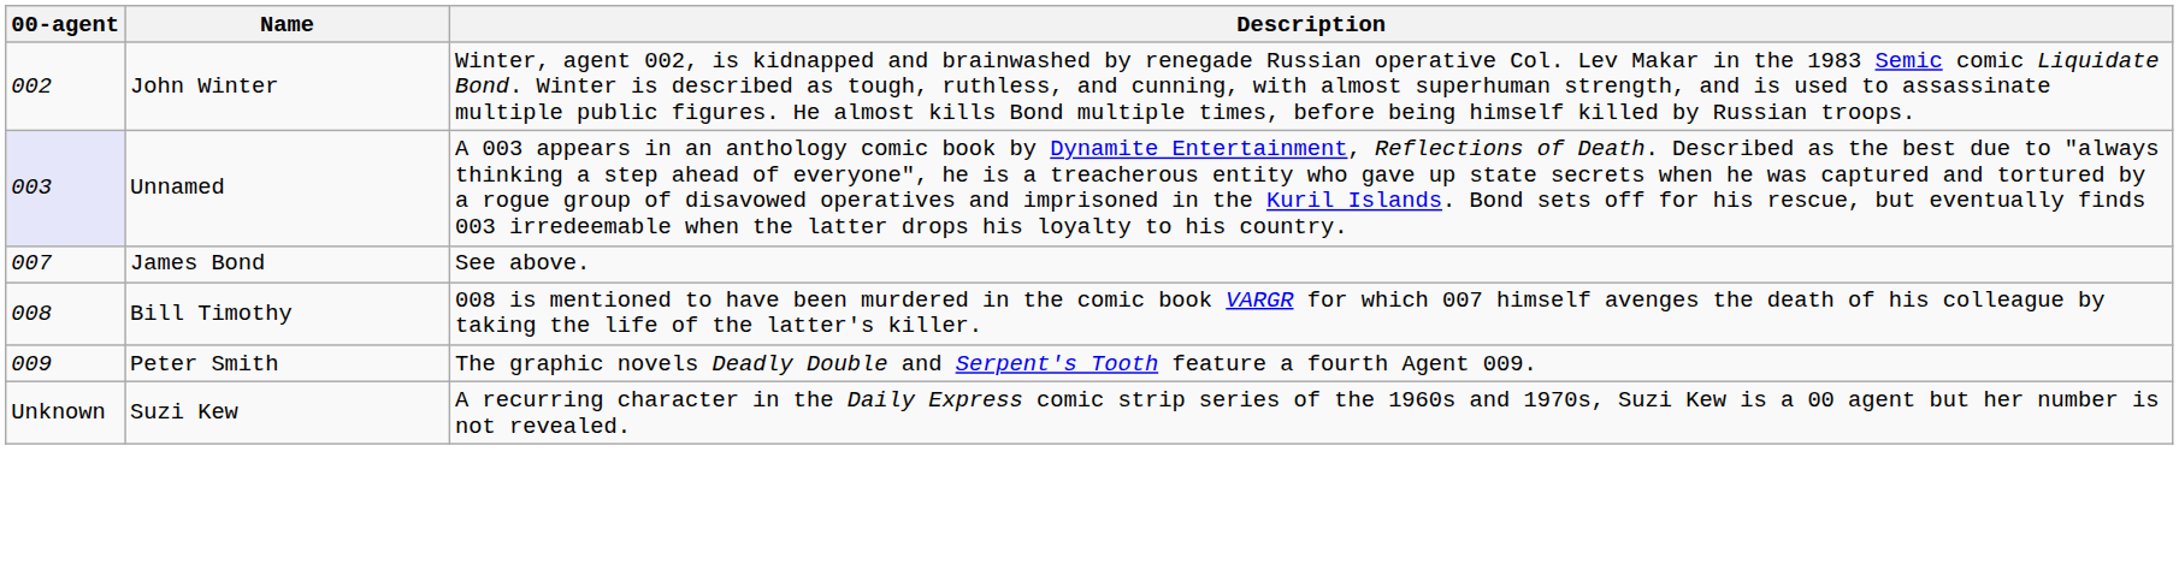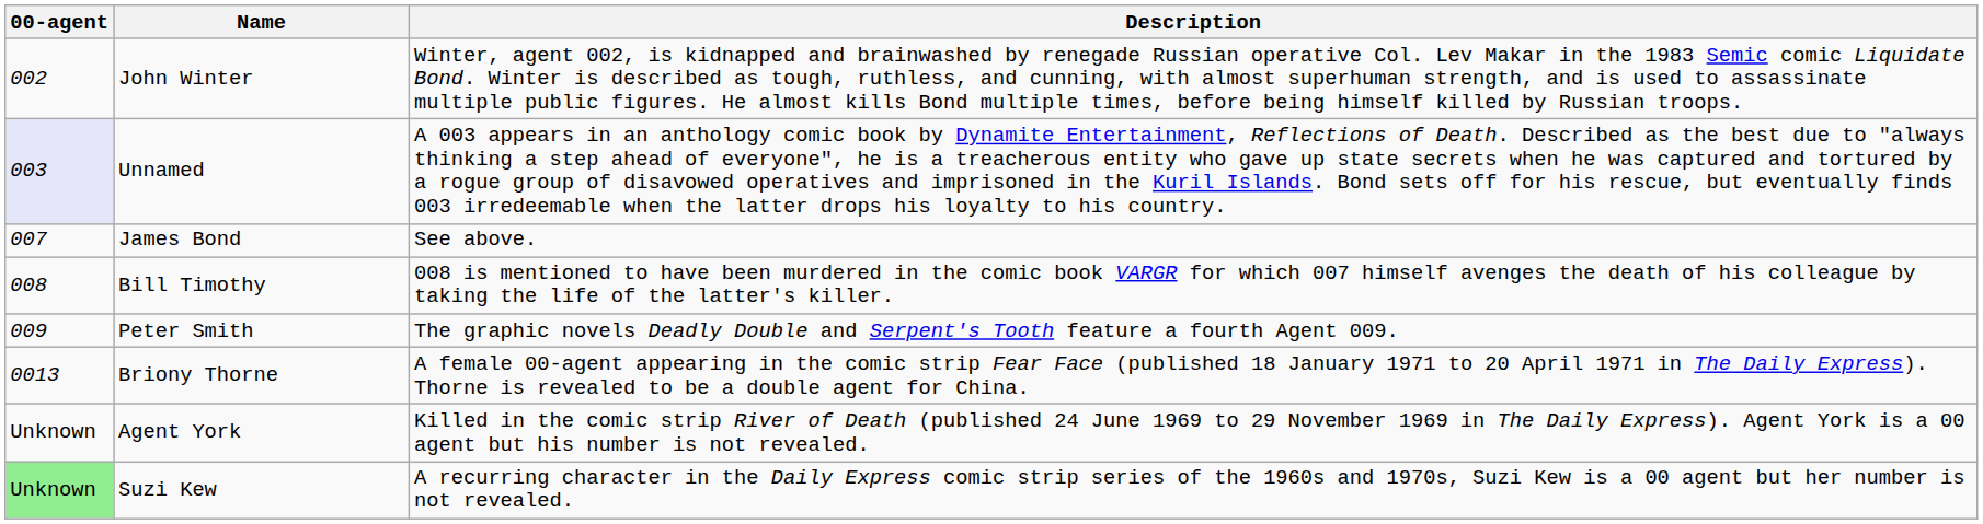+ row: 0013 | Briony Thorne | A female 00-agent appearing in the comic strip Fear Face (published 18 January 1971 to 20 April 1971 in The Daily Express). Thorne is revealed to be a double agent for China.
+ row: Unknown | Agent York | Killed in the comic strip River of Death (published 24 June 1969 to 29 November 1969 in The Daily Express). Agent York is a 00 agent but his number is not revealed.
Suzi Kew | 00-agent: no background -> lightgreen background
